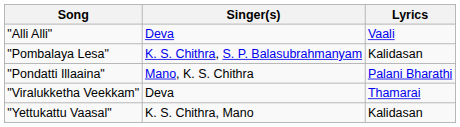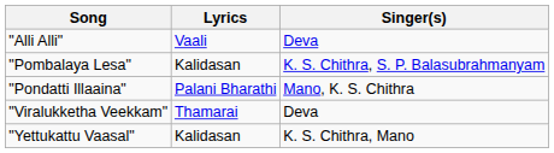columns swapped: Singer(s) <-> Lyrics
